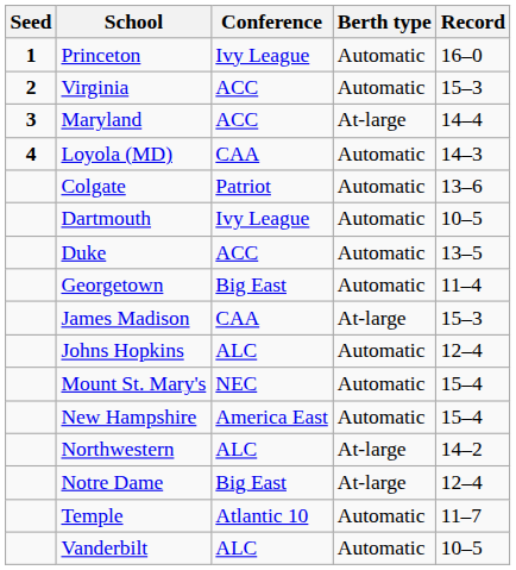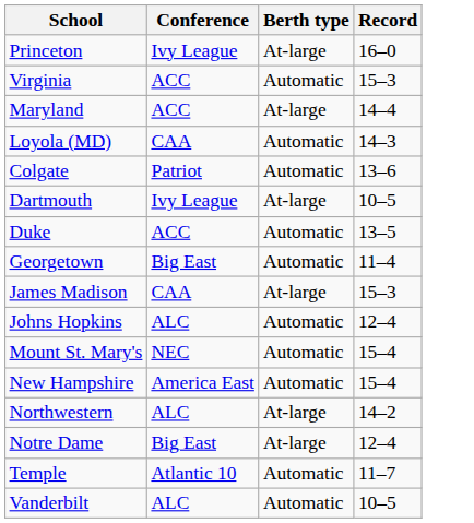- column: Seed | 1 | 2 | 3 | 4
Princeton | Berth type: Automatic -> At-large
Dartmouth | Berth type: Automatic -> At-large
